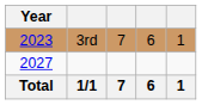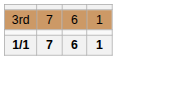- column: Year | 2023 | 2027 | Total
